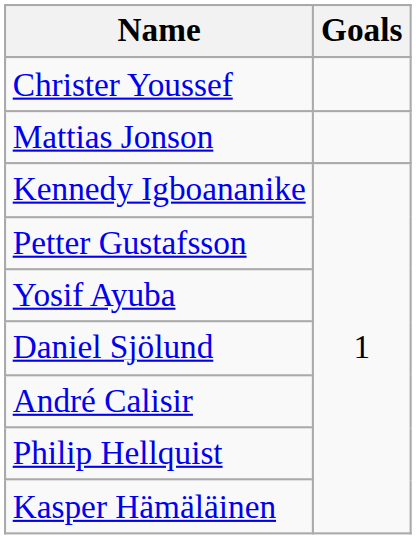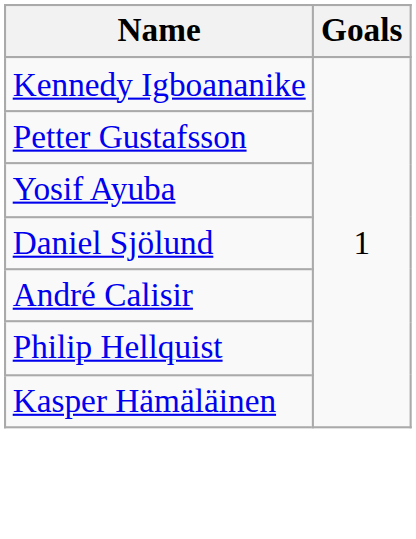- row: Christer Youssef
- row: Mattias Jonson
